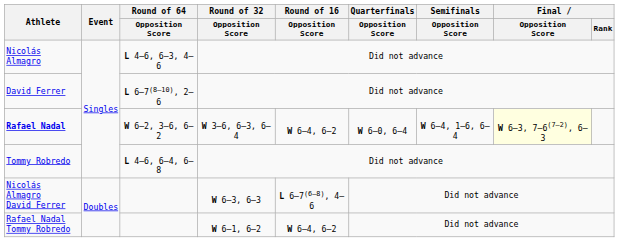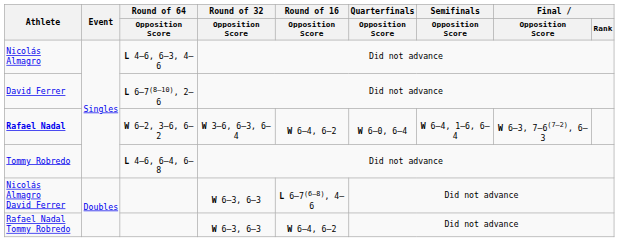Rafael Nadal | Final / Opposition Score: lightyellow background -> no background
Rafael Nadal Tommy Robredo | Round of 32 / Opposition Score: W 6–1, 6–2 -> W 6–3, 6–3
